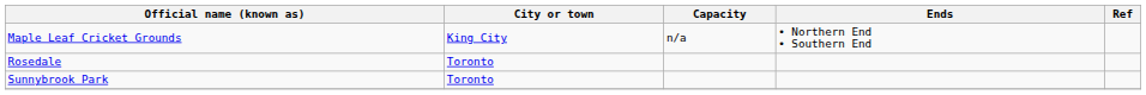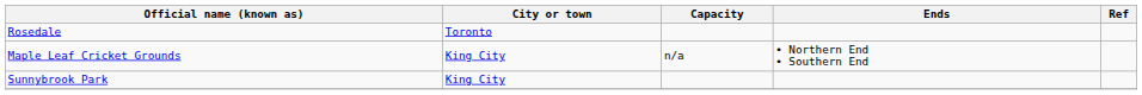rows swapped: Maple Leaf Cricket Grounds <-> Rosedale
Sunnybrook Park | City or town: Toronto -> King City
